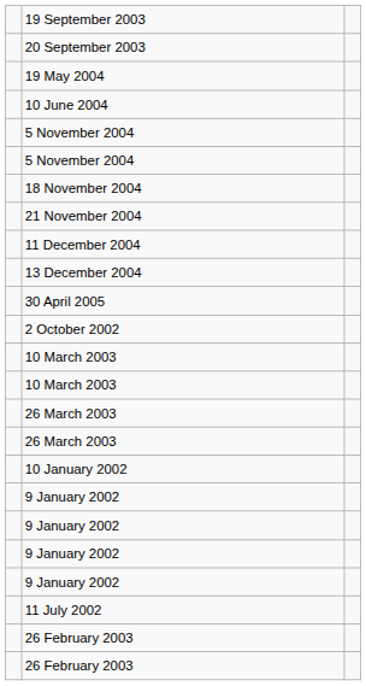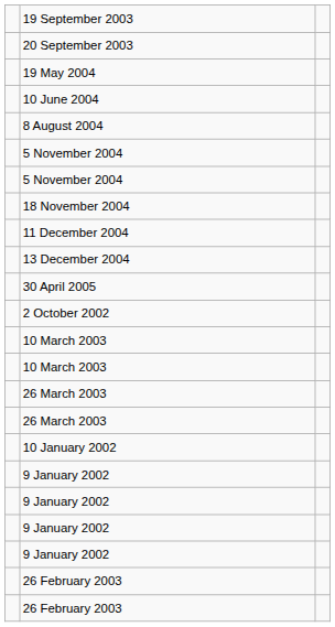+ row: 8 August 2004
- row: 21 November 2004
- row: 11 July 2002
